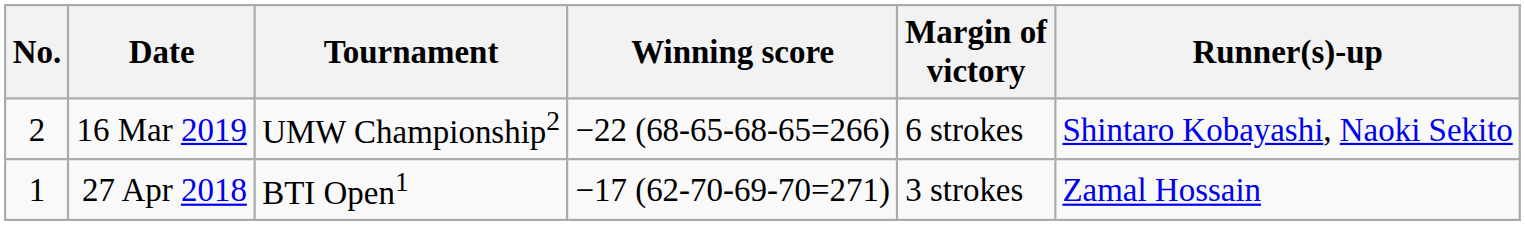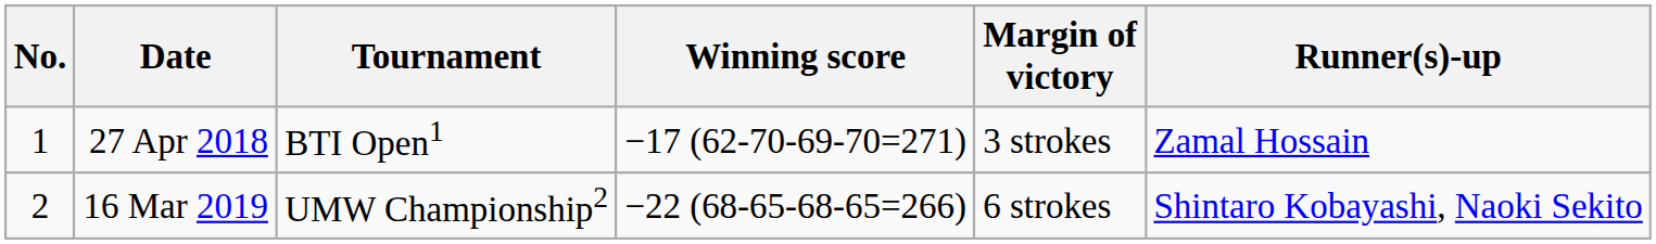rows swapped: 27 Apr 2018 <-> 16 Mar 2019
